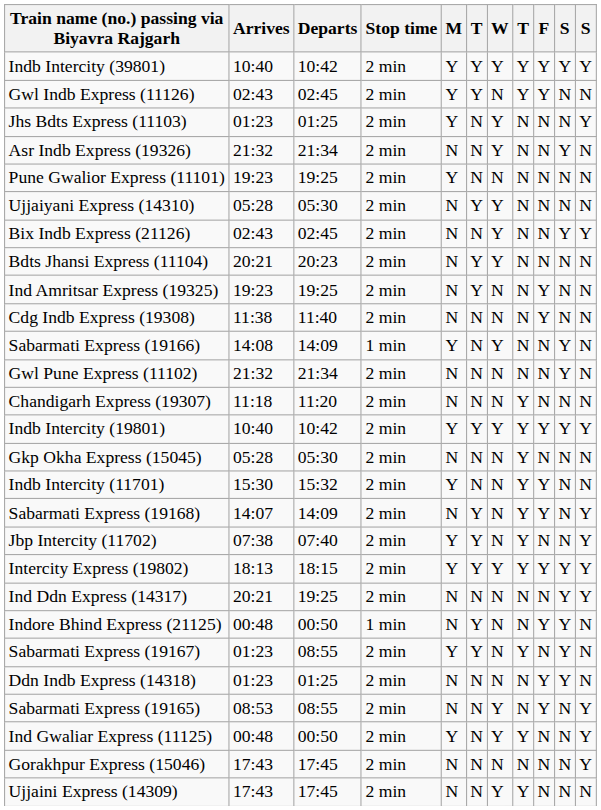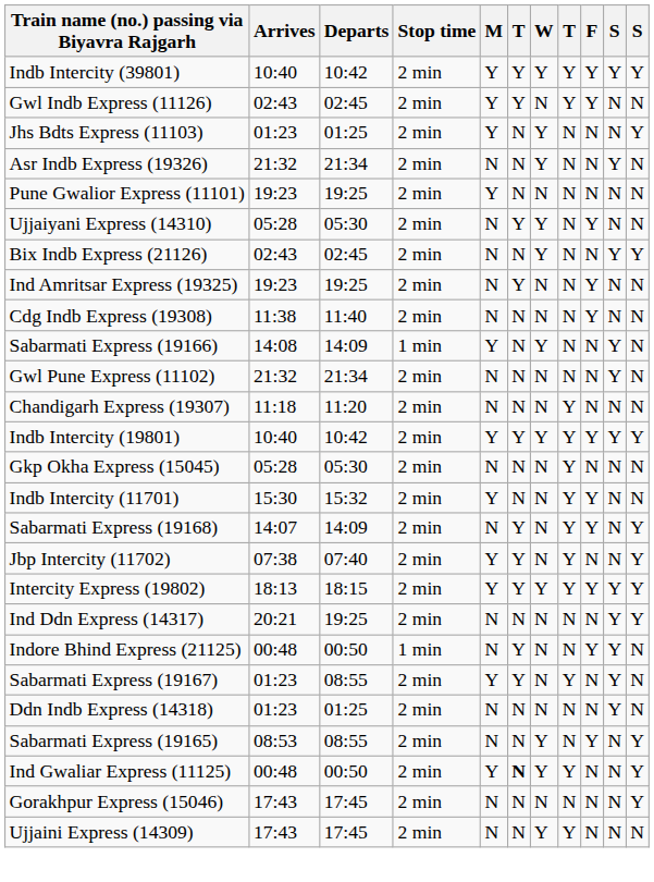Ujjaiyani Express (14310) | F: N -> Y
- row: Bdts Jhansi Express (11104) | 20:21 | 20:23 | 2 min | N | Y | Y | N | N | N | N
Ddn Indb Express (14318) | F: Y -> N
Ind Gwaliar Express (11125) | column 6: normal -> bold
